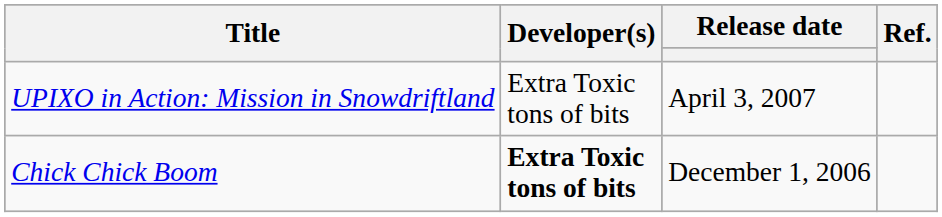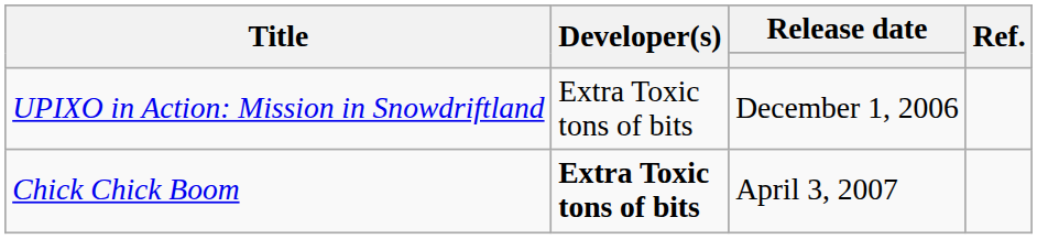UPIXO in Action: Mission in Snowdriftland | Release date: April 3, 2007 -> December 1, 2006
Chick Chick Boom | Release date: December 1, 2006 -> April 3, 2007
